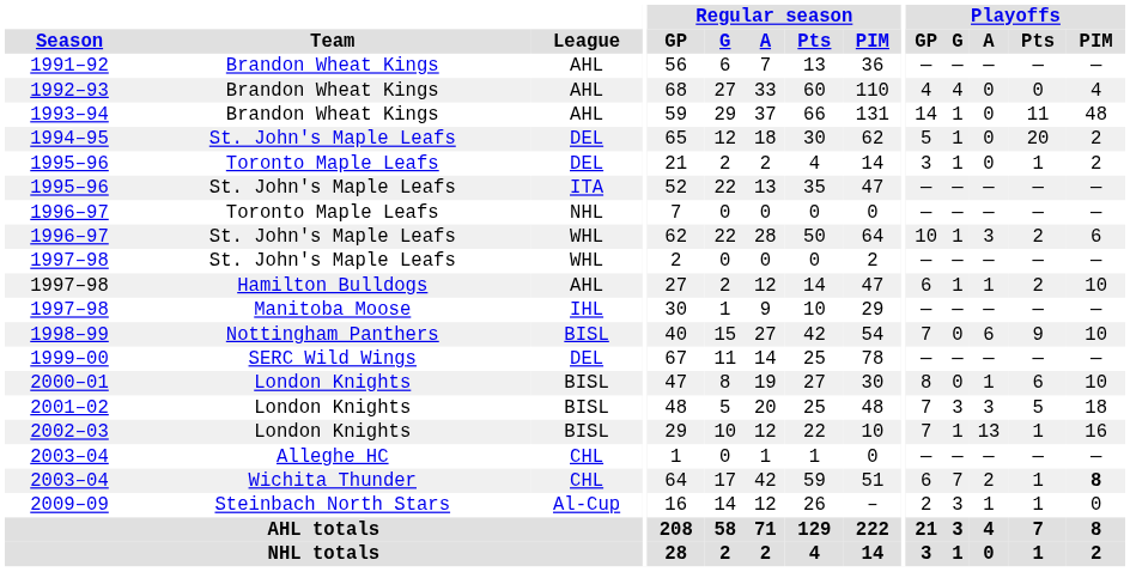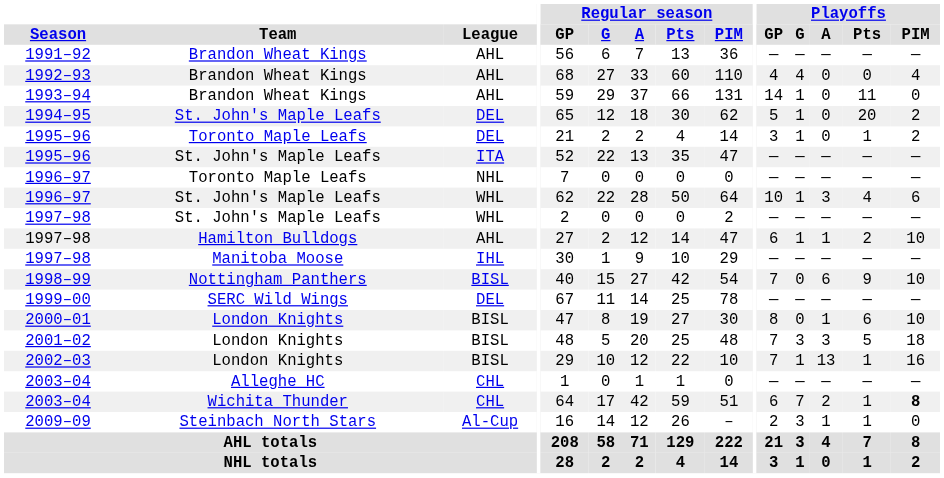1993–94 | Playoffs / PIM: 48 -> 0
1996–97 / St. John's Maple Leafs | Playoffs / Pts: 2 -> 4
